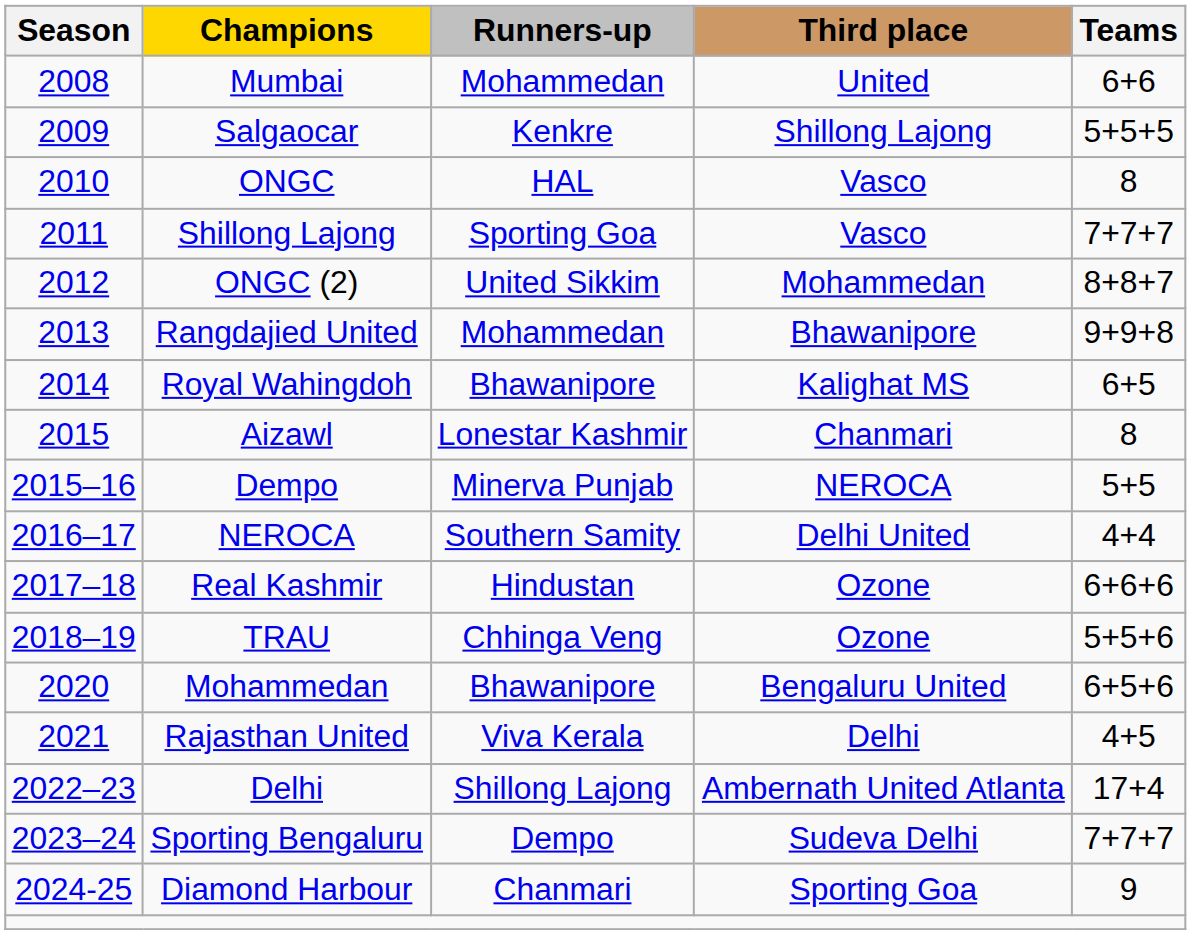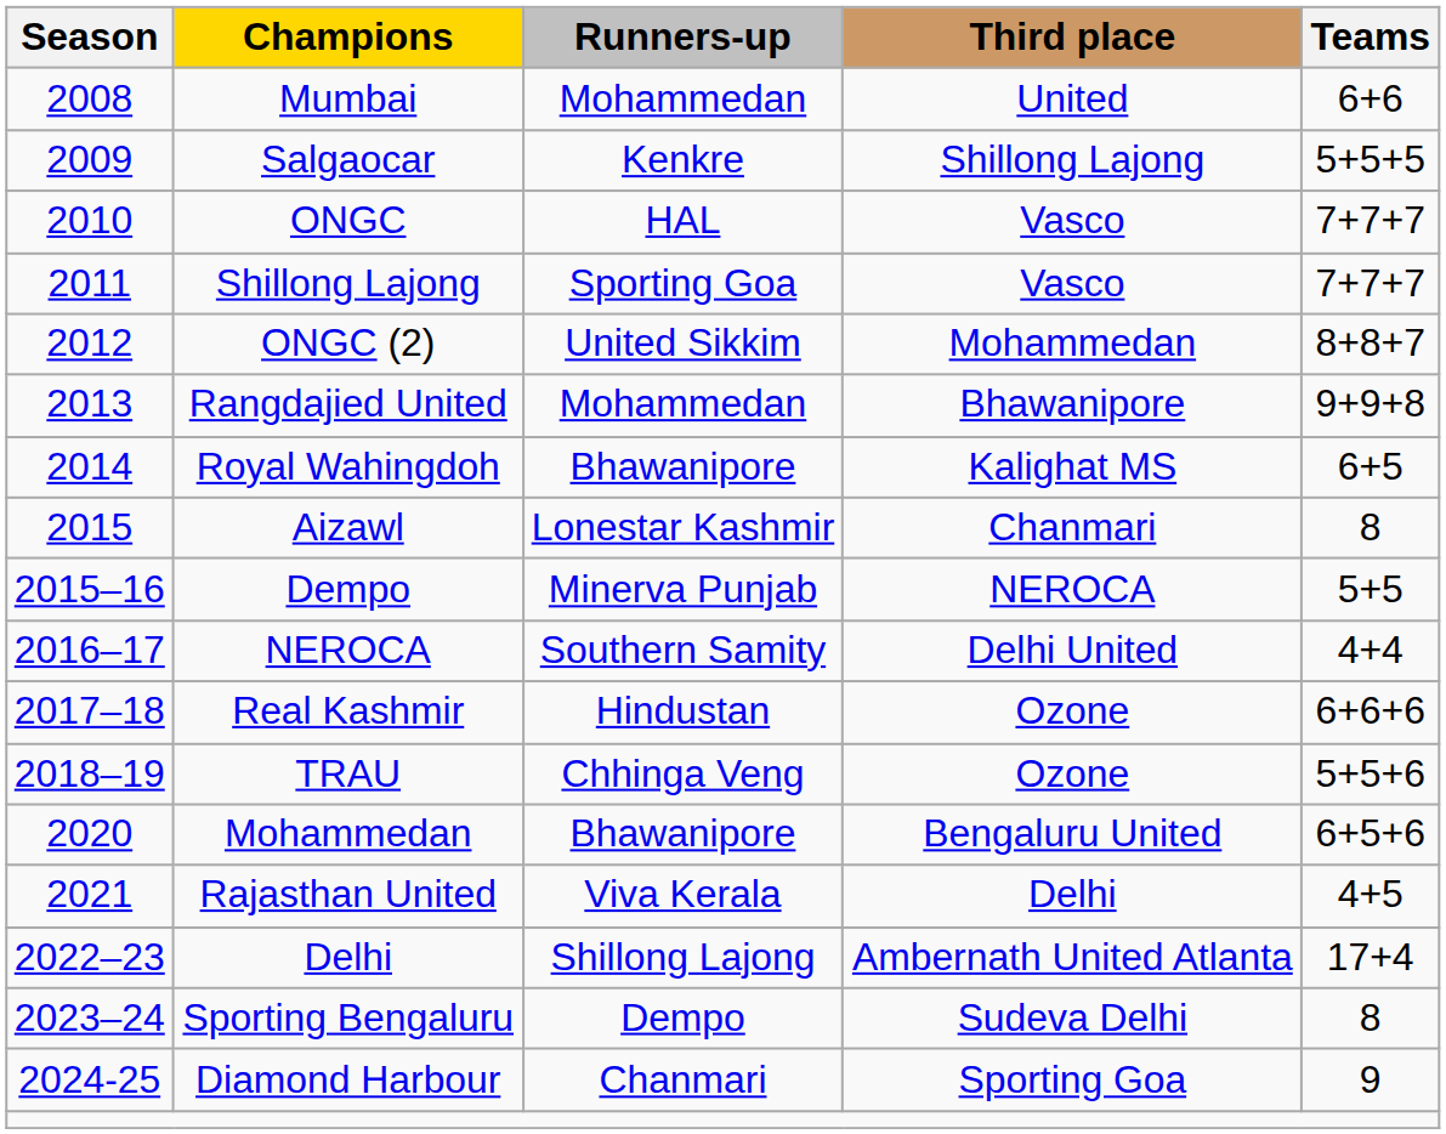ONGC | Teams: 8 -> 7+7+7
Sporting Bengaluru | Teams: 7+7+7 -> 8
